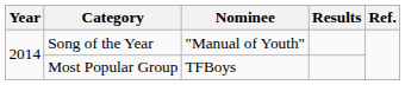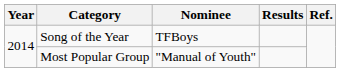Song of the Year | Nominee: "Manual of Youth" -> TFBoys
Most Popular Group | Nominee: TFBoys -> "Manual of Youth"
